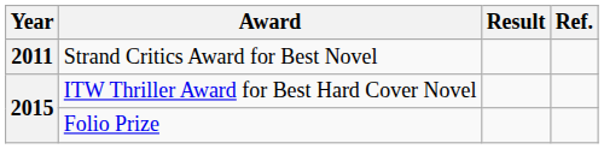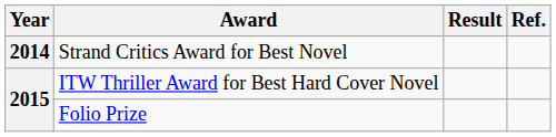Strand Critics Award for Best Novel | Year: 2011 -> 2014
